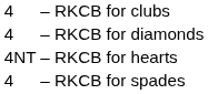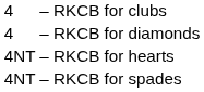– RKCB for spades | column 1: 4 -> 4NT
